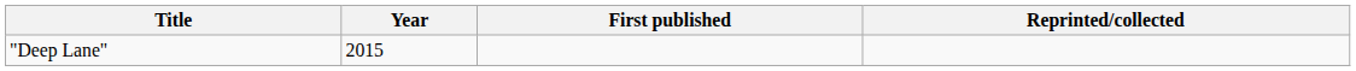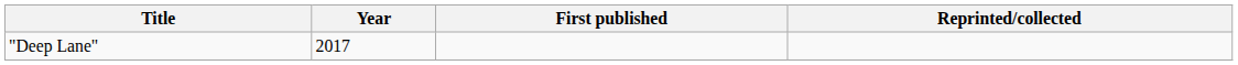"Deep Lane" | Year: 2015 -> 2017
